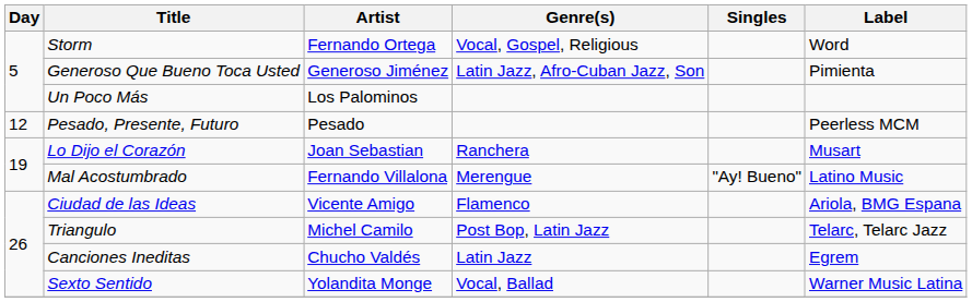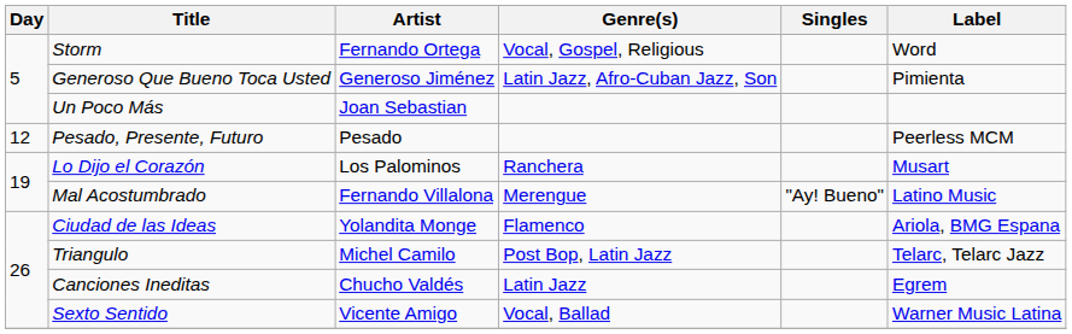Un Poco Más | Artist: Los Palominos -> Joan Sebastian
Lo Dijo el Corazón | Artist: Joan Sebastian -> Los Palominos
Ciudad de las Ideas | Artist: Vicente Amigo -> Yolandita Monge
Sexto Sentido | Artist: Yolandita Monge -> Vicente Amigo
